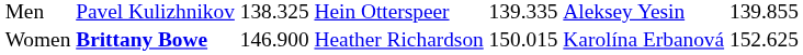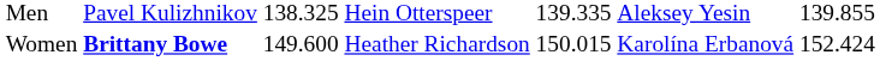Women | column 3: 146.900 -> 149.600
Women | column 7: 152.625 -> 152.424
